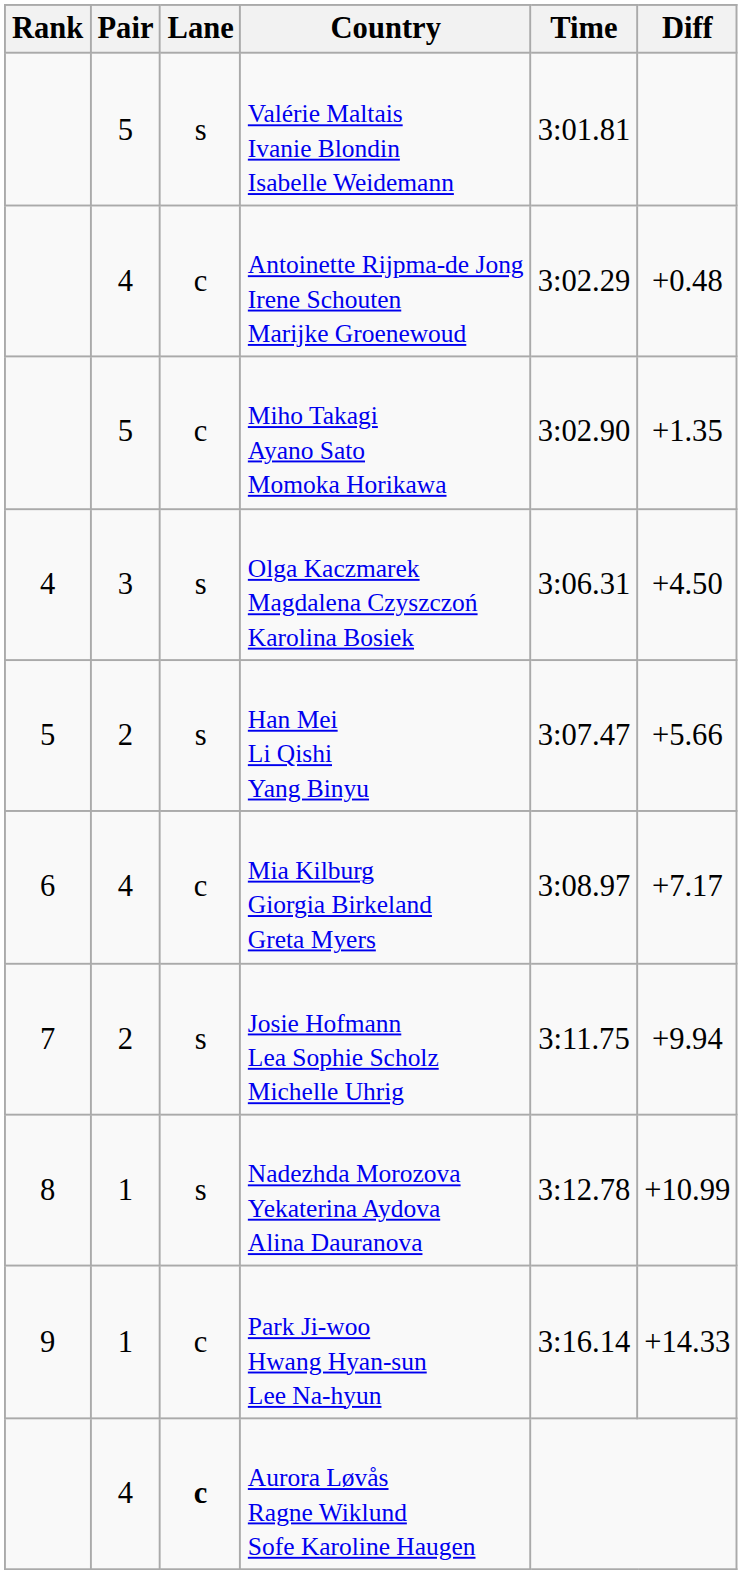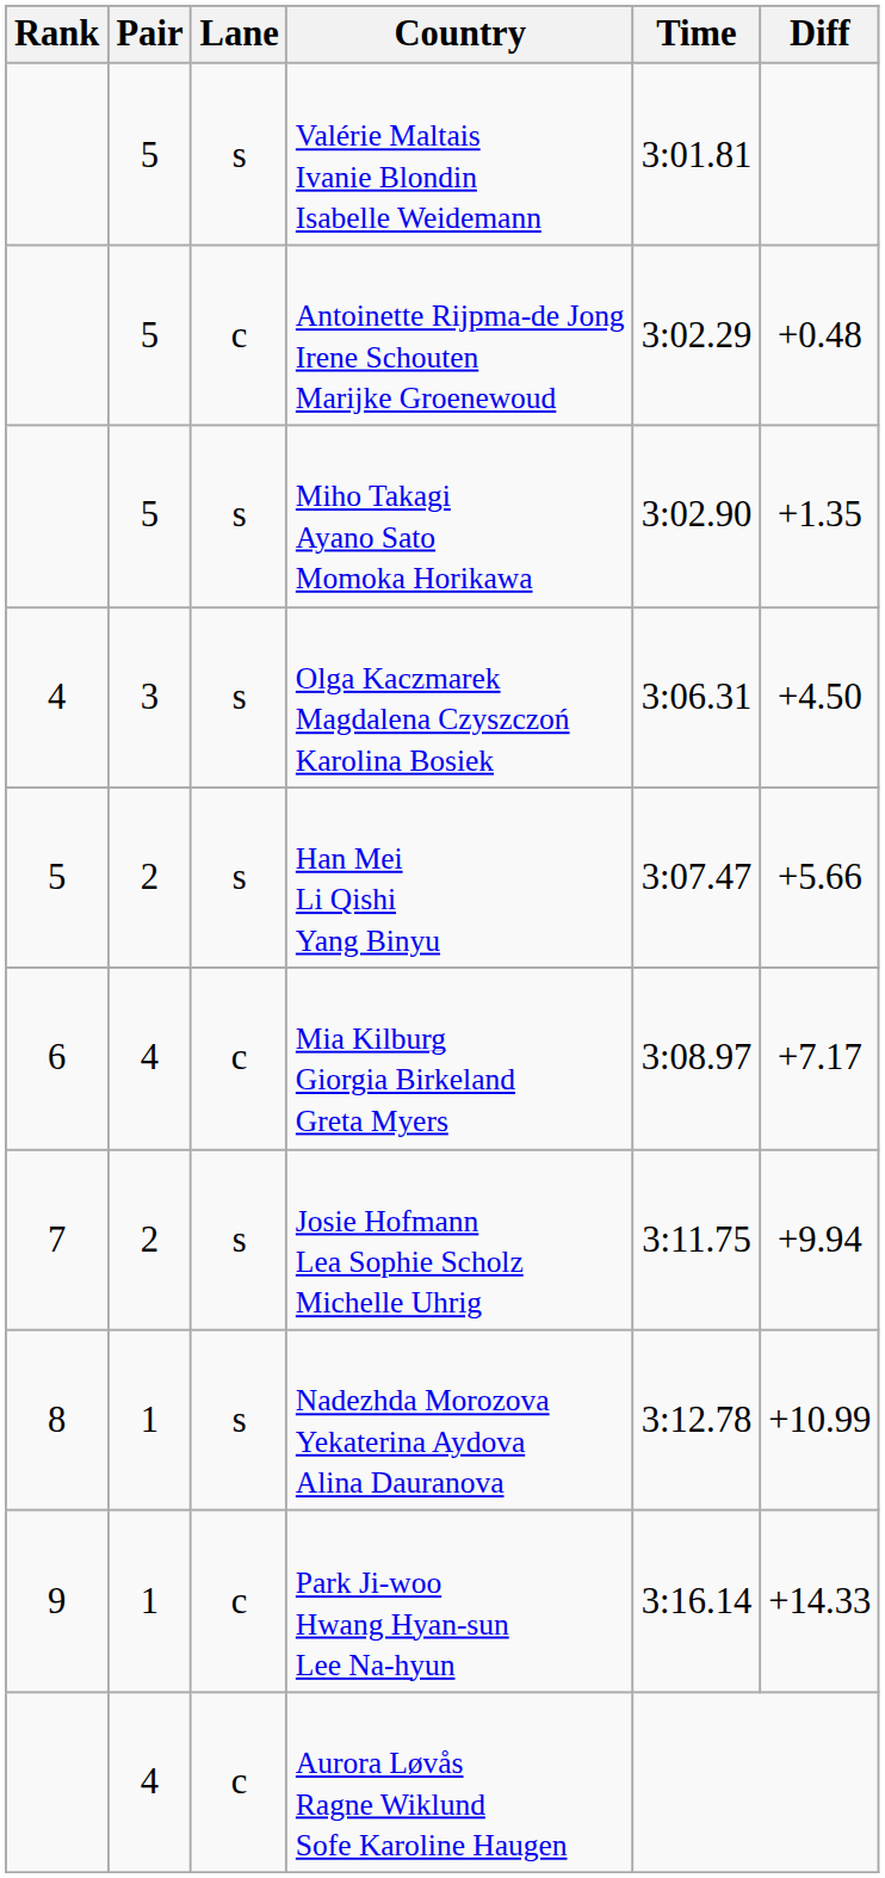Antoinette Rijpma-de Jong Irene Schouten Marijke Groenewoud | Pair: 4 -> 5
Miho Takagi Ayano Sato Momoka Horikawa | Lane: c -> s
Aurora Løvås Ragne Wiklund Sofe Karoline Haugen | Lane: bold -> normal
